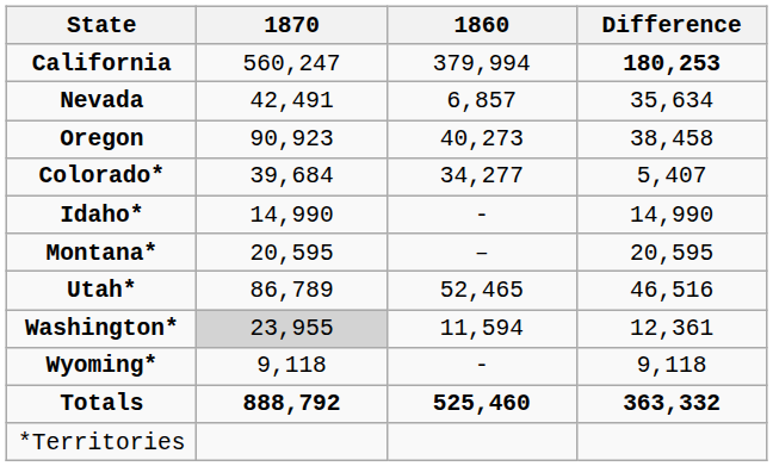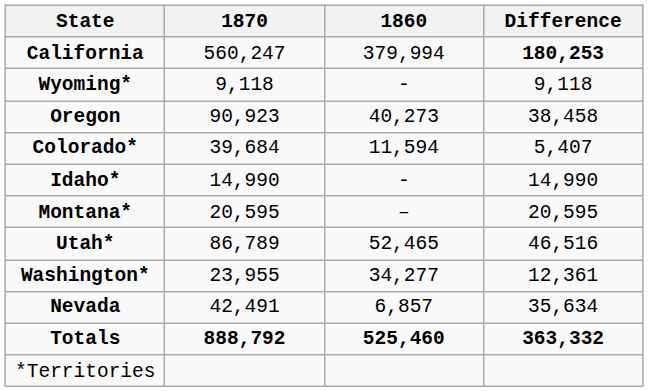rows swapped: Nevada <-> Wyoming*
Colorado* | 1860: 34,277 -> 11,594
Washington* | 1870: lightgrey background -> no background
Washington* | 1860: 11,594 -> 34,277
